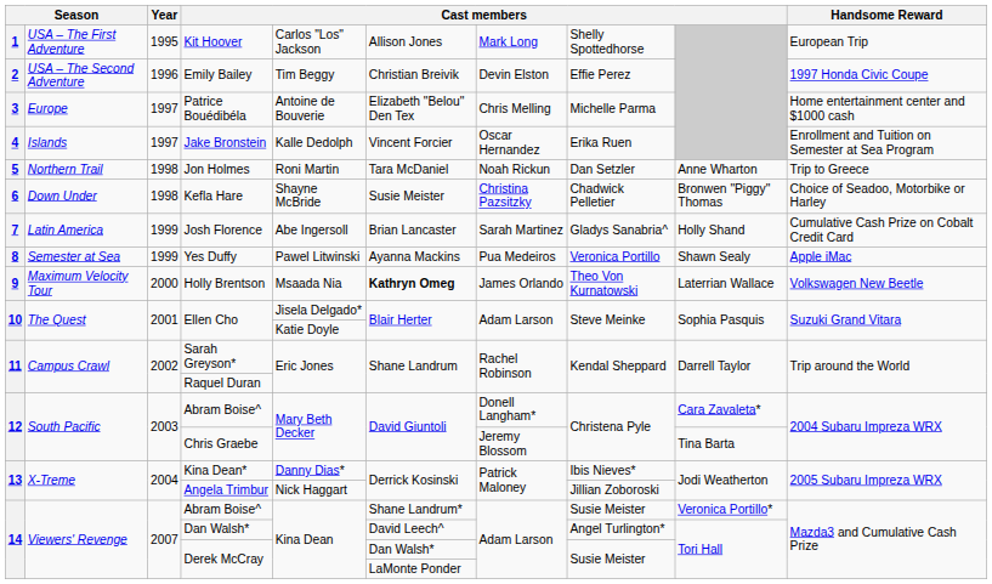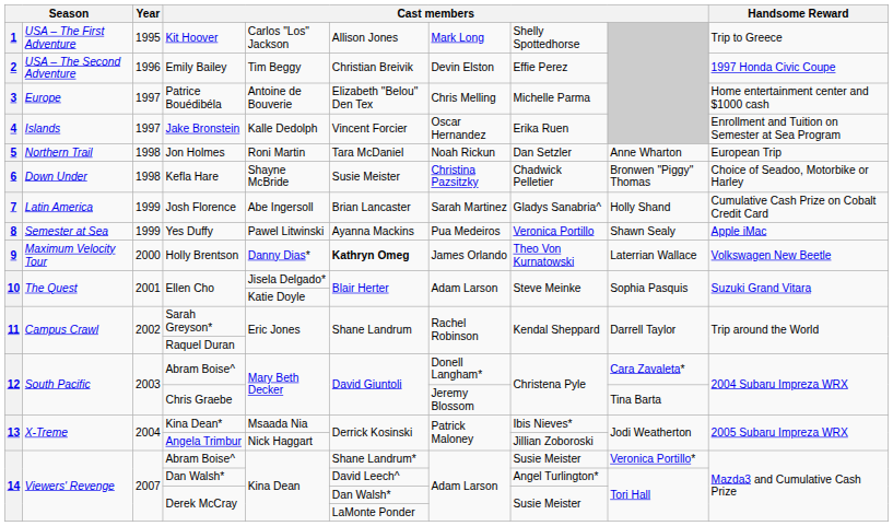Kit Hoover | Handsome Reward: European Trip -> Trip to Greece
Jon Holmes | Handsome Reward: Trip to Greece -> European Trip
Holly Brentson | column 5: Msaada Nia -> Danny Dias*
Kina Dean* | column 5: Danny Dias* -> Msaada Nia
